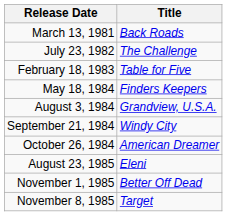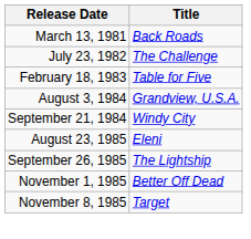- row: May 18, 1984 | Finders Keepers
- row: October 26, 1984 | American Dreamer
+ row: September 26, 1985 | The Lightship
